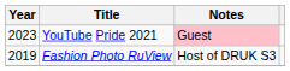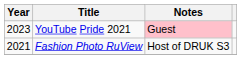Fashion Photo RuView | Year: 2019 -> 2021
